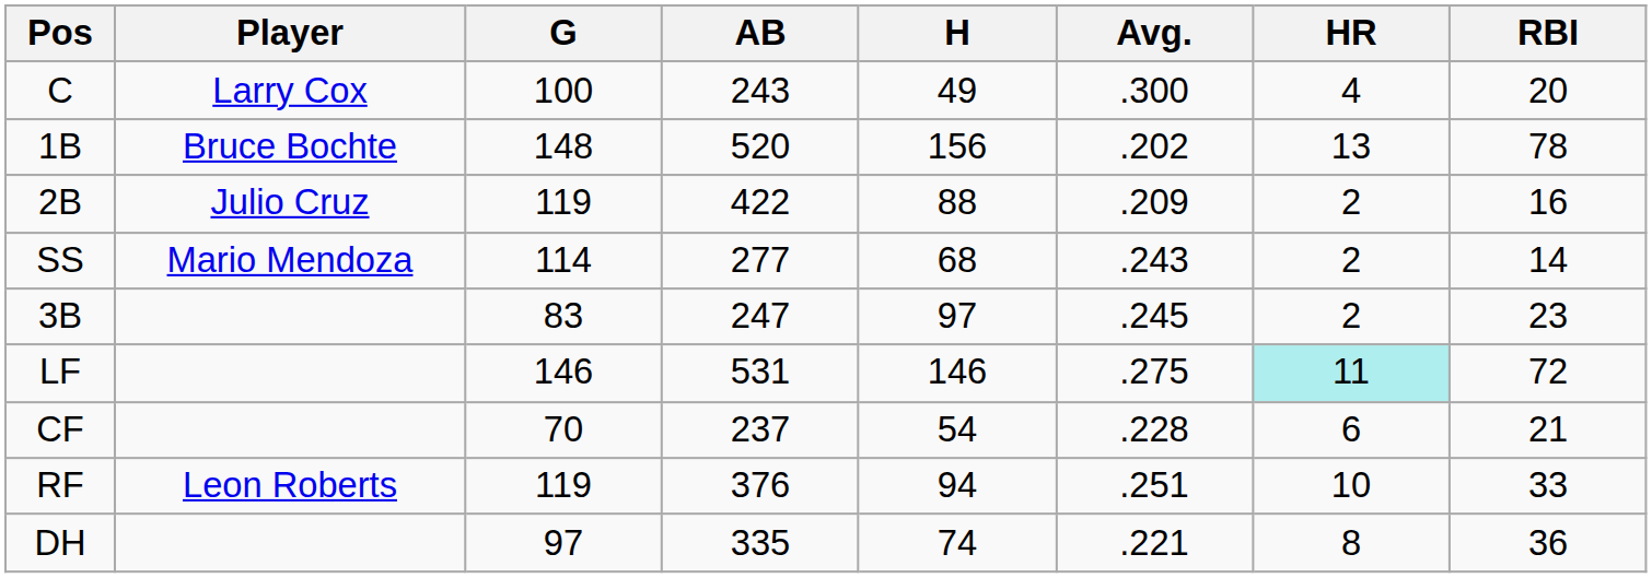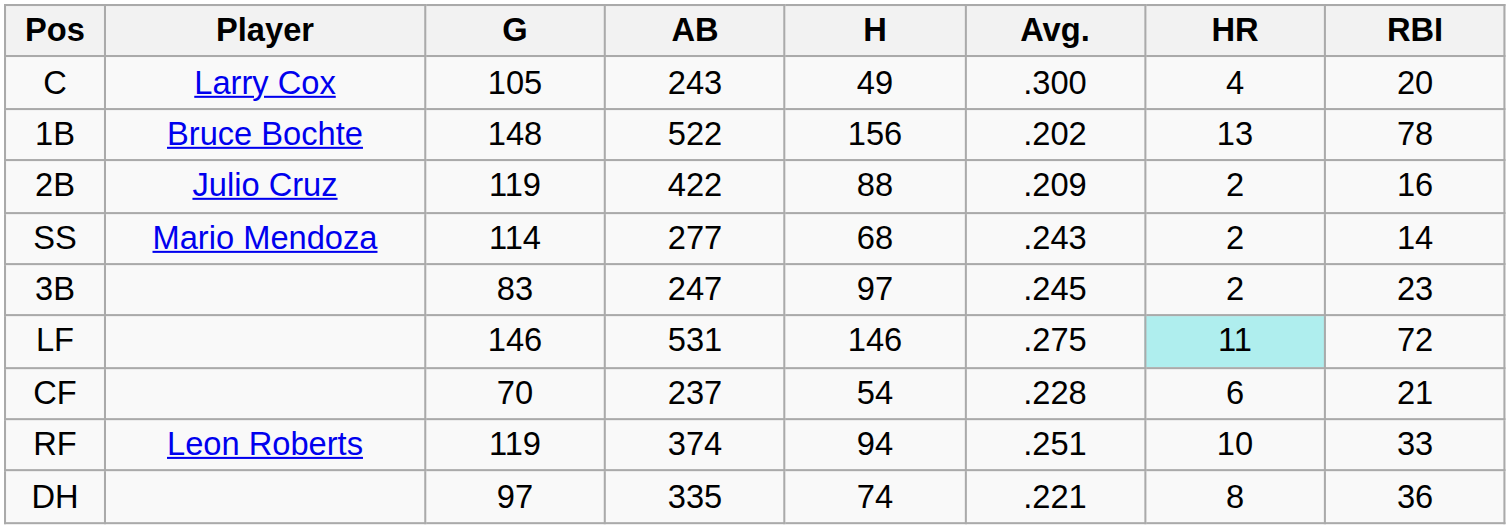C | G: 100 -> 105
1B | AB: 520 -> 522
RF | AB: 376 -> 374
